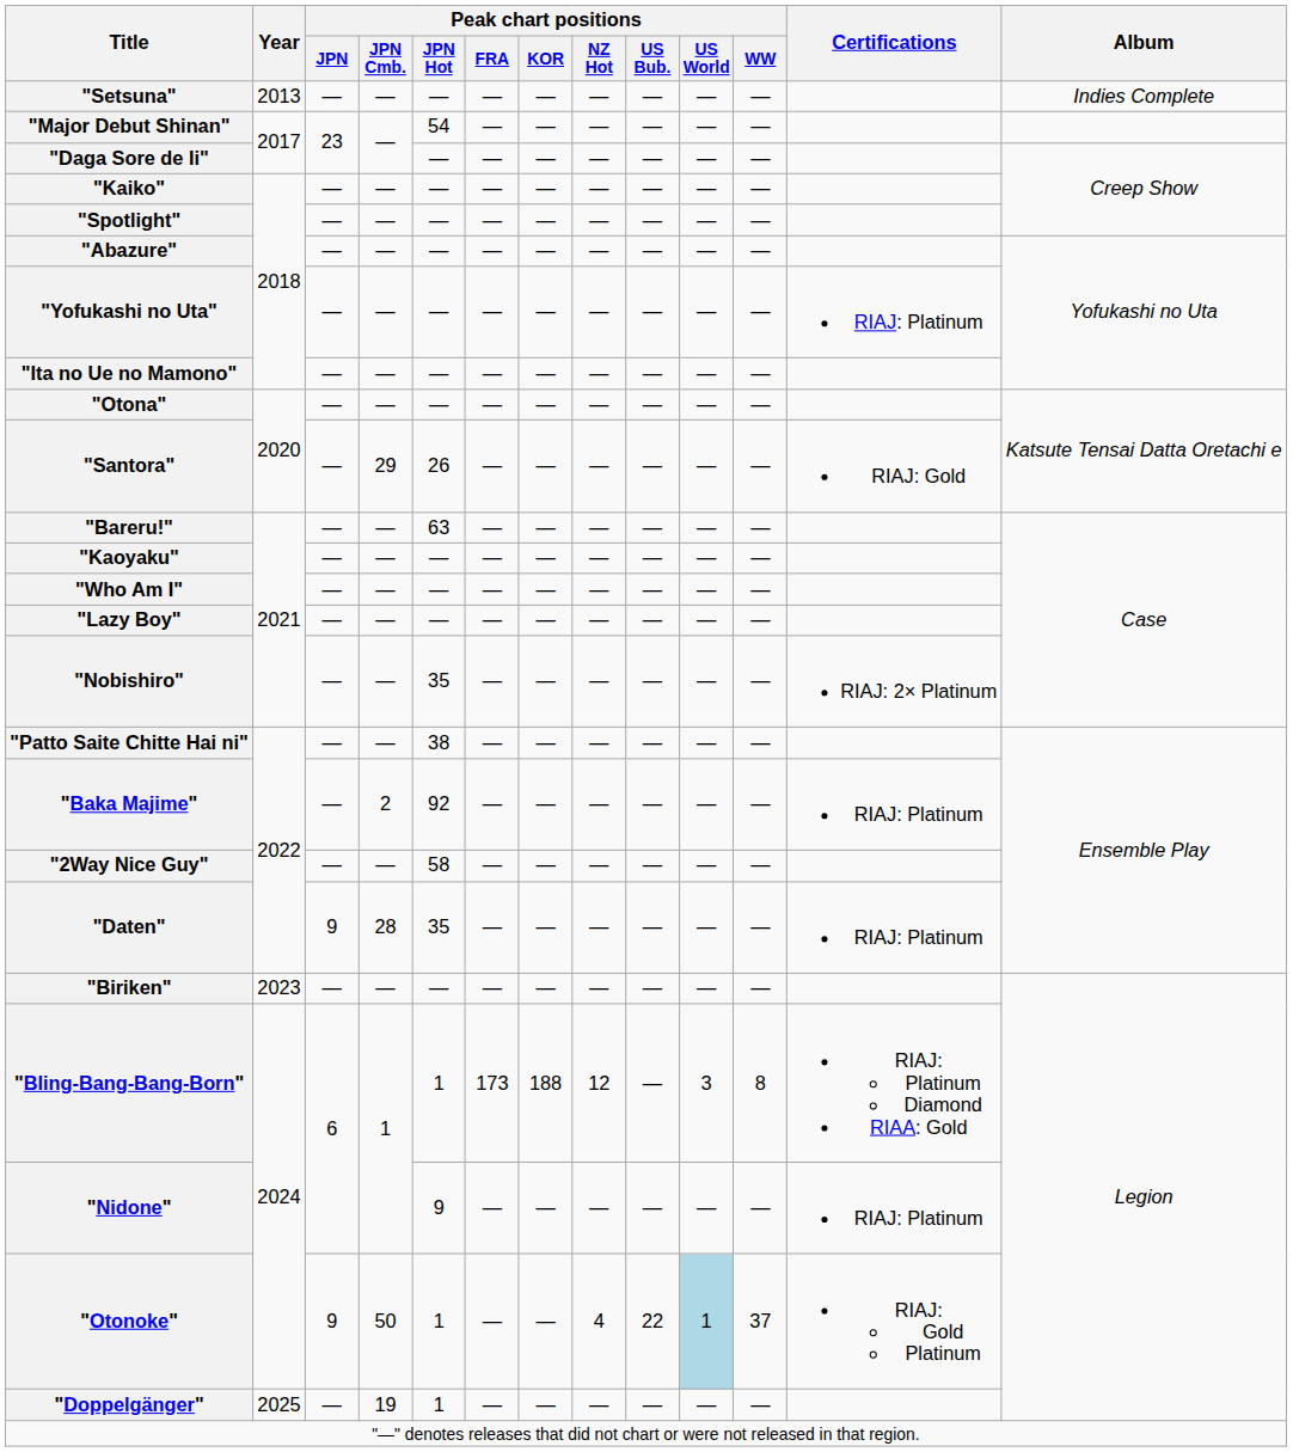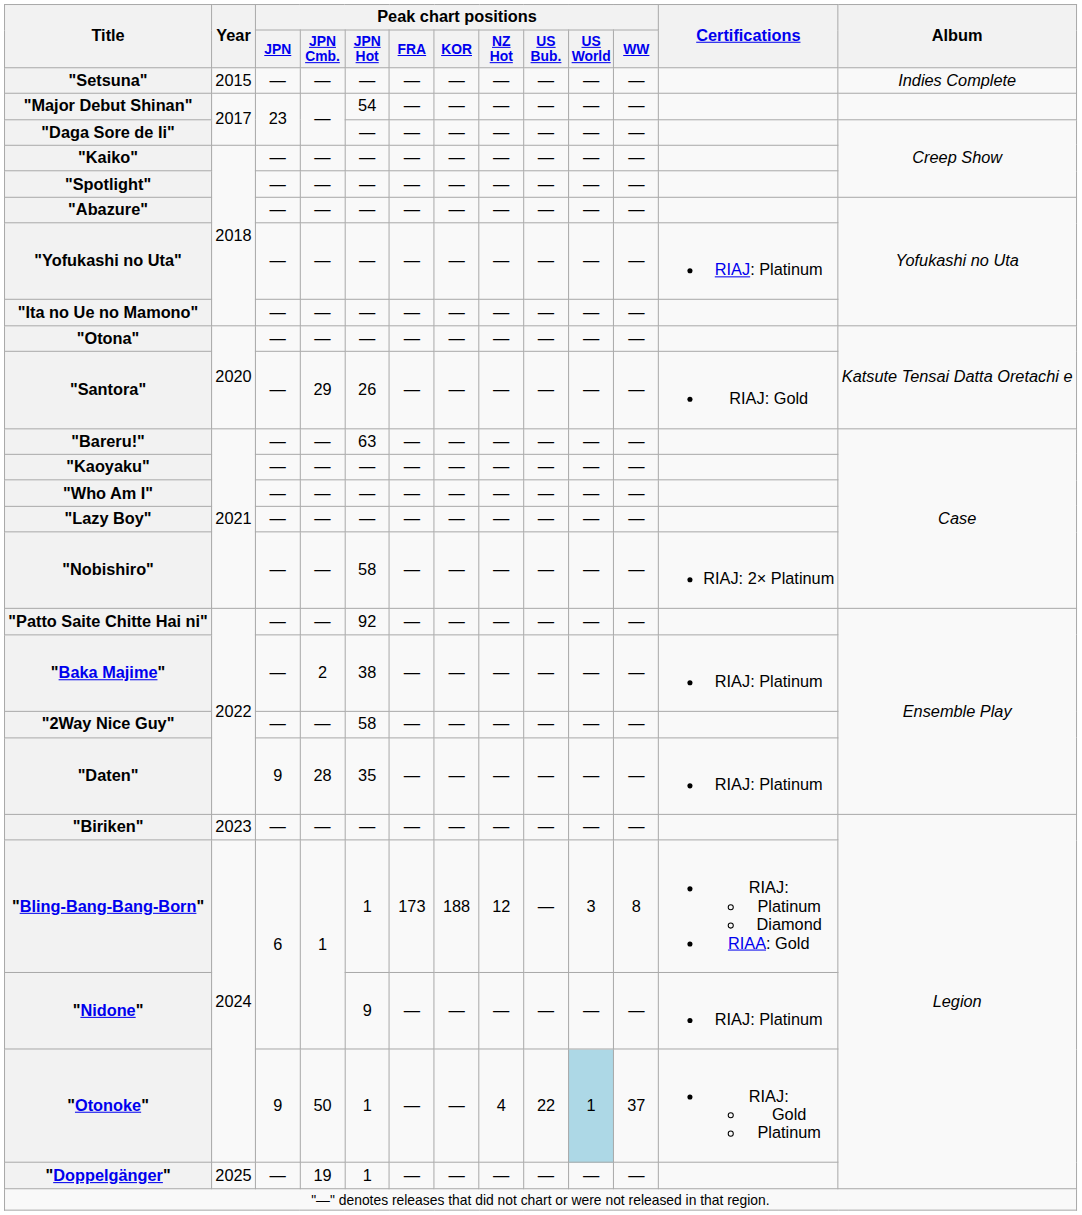"Setsuna" | Year: 2013 -> 2015
"Nobishiro" | Peak chart positions / JPN Hot: 35 -> 58
"Patto Saite Chitte Hai ni" | Peak chart positions / JPN Hot: 38 -> 92
"Baka Majime" | Peak chart positions / JPN Hot: 92 -> 38
